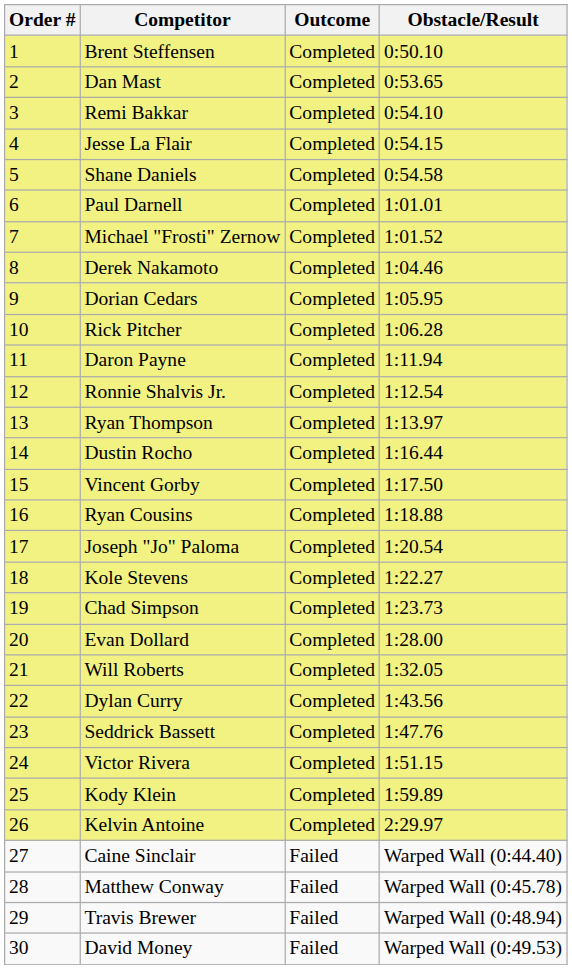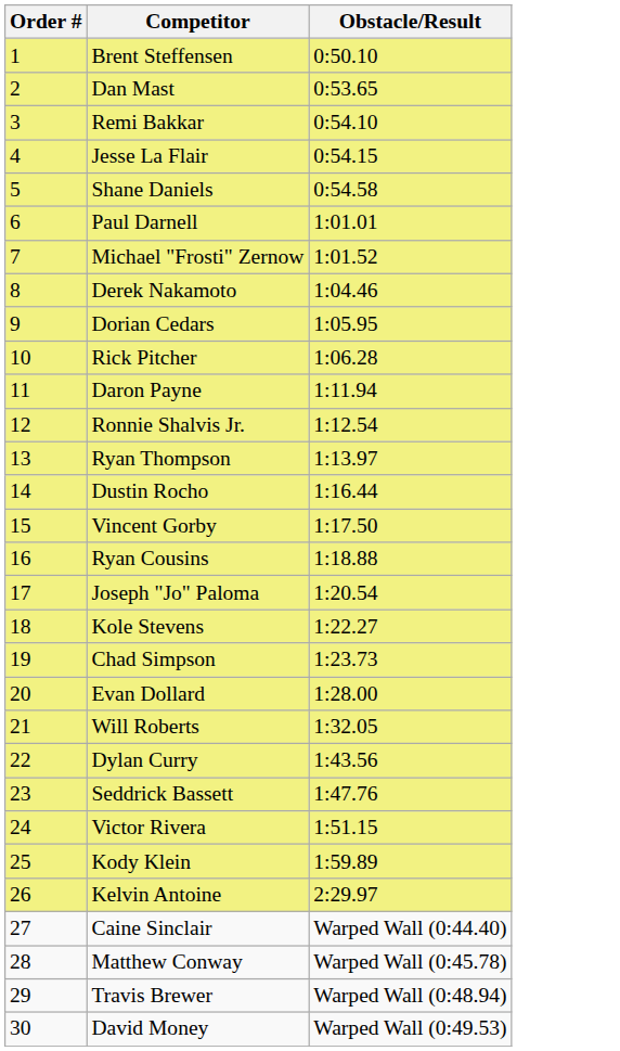- column: Outcome | Completed | Completed | Completed | Completed | Completed | Completed | Completed | Completed | Completed | Completed | Completed | Completed | Completed | Completed | Completed | Completed | Completed | Completed | Completed | Completed | Completed | Completed | Completed | Completed | Completed | Completed | Failed | Failed | Failed | Failed
